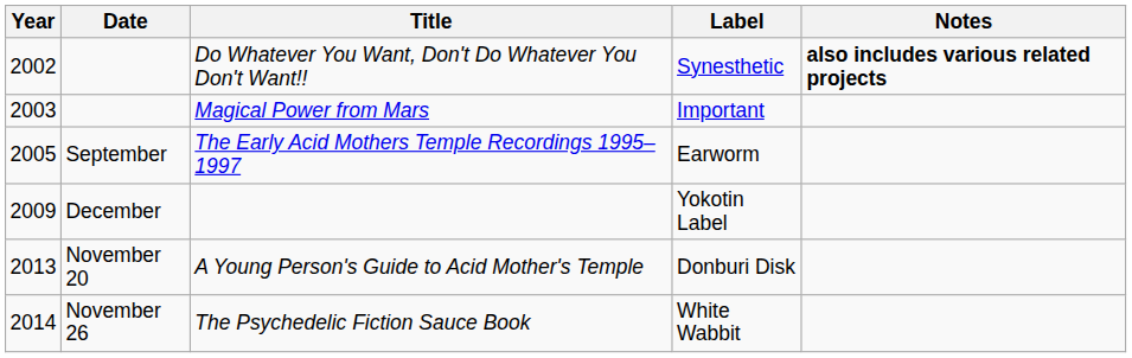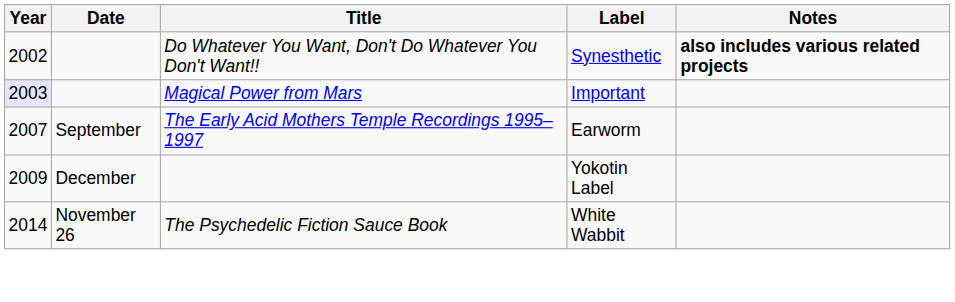Magical Power from Mars | Year: no background -> lavender background
The Early Acid Mothers Temple Recordings 1995–1997 | Year: 2005 -> 2007
- row: 2013 | November 20 | A Young Person's Guide to Acid Mother's Temple | Donburi Disk
